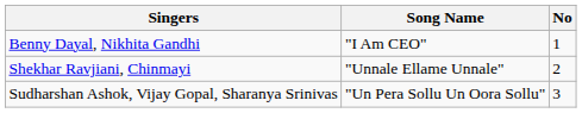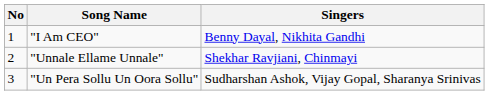columns swapped: No <-> Singers
